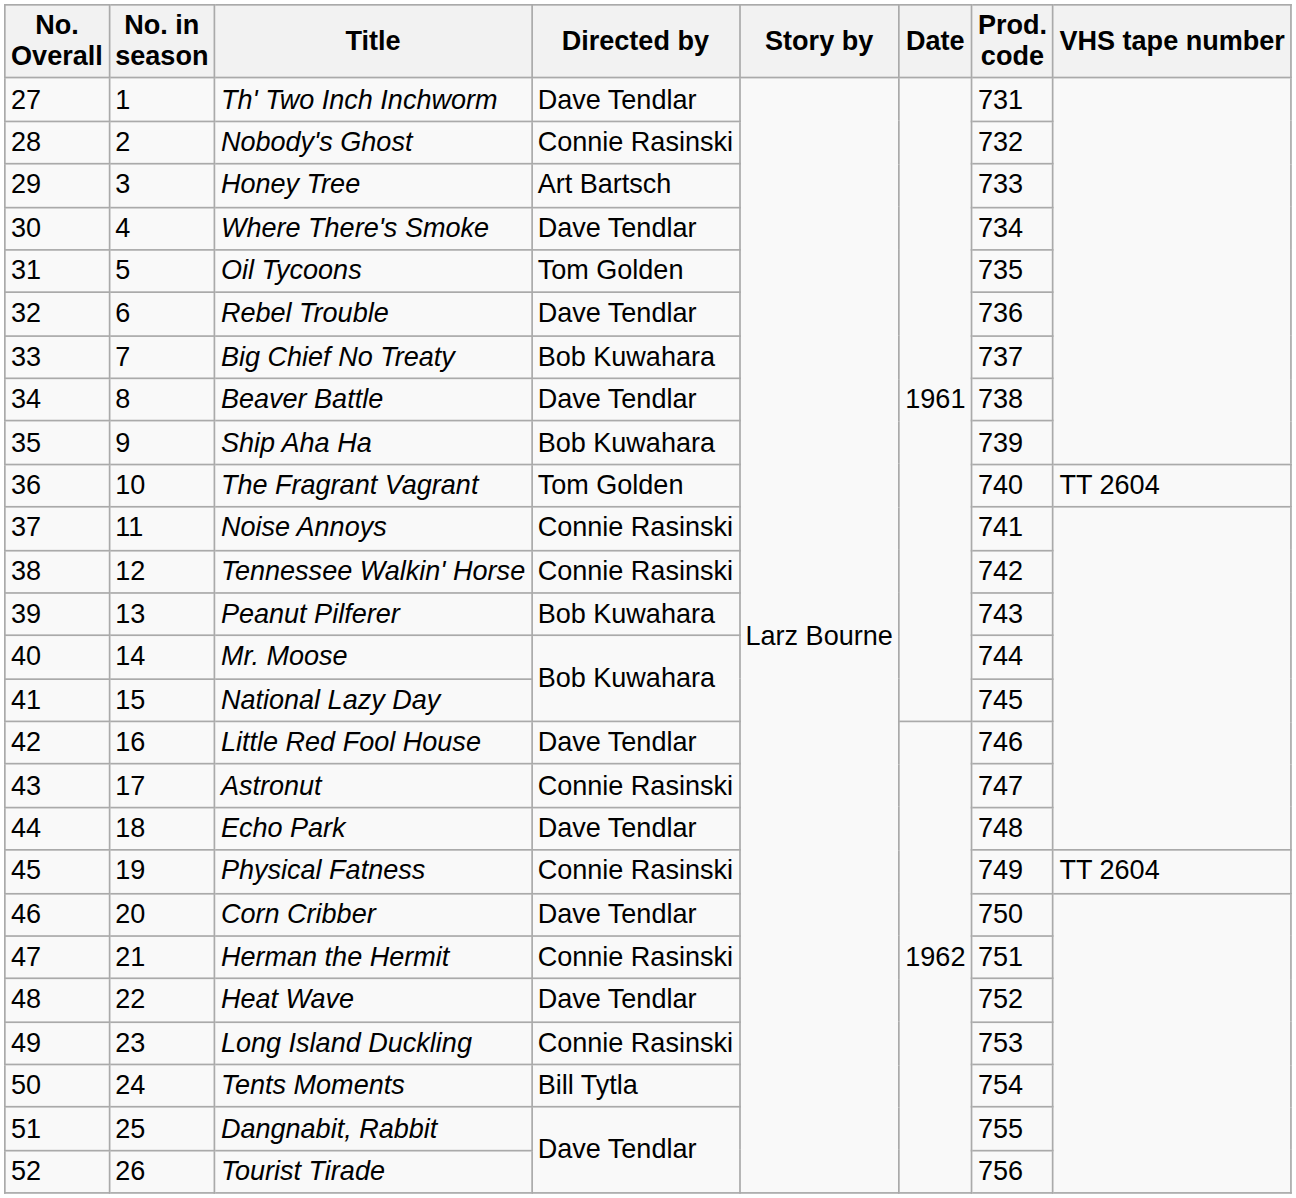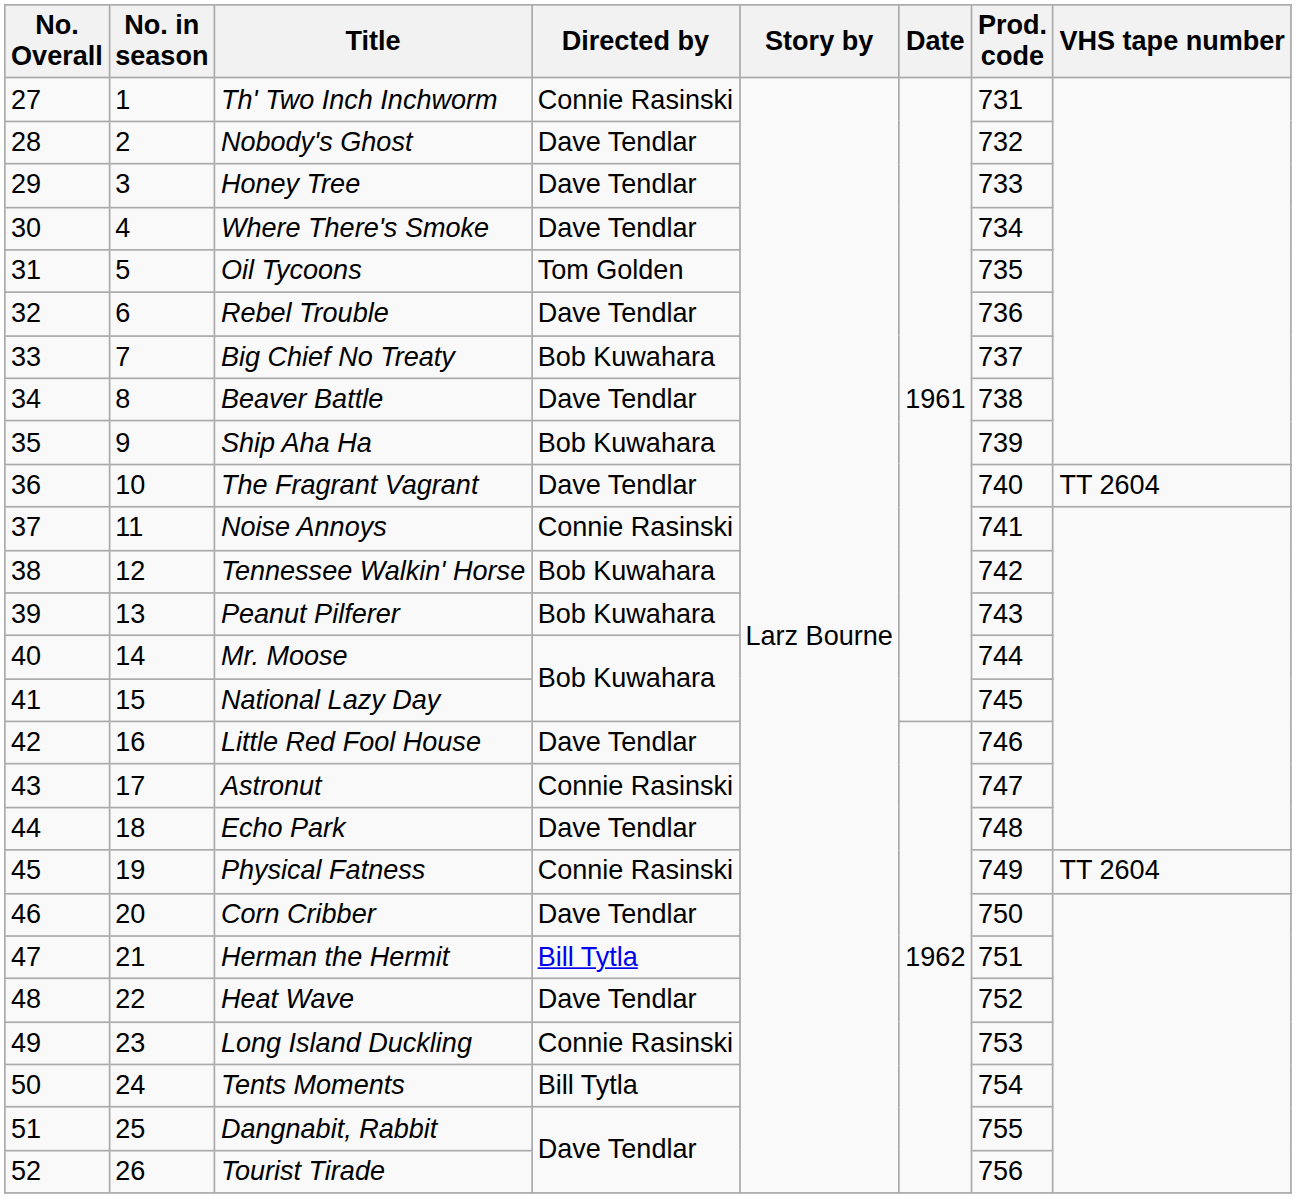Th' Two Inch Inchworm | Directed by: Dave Tendlar -> Connie Rasinski
Nobody's Ghost | Directed by: Connie Rasinski -> Dave Tendlar
Honey Tree | Directed by: Art Bartsch -> Dave Tendlar
The Fragrant Vagrant | Directed by: Tom Golden -> Dave Tendlar
Tennessee Walkin' Horse | Directed by: Connie Rasinski -> Bob Kuwahara
Herman the Hermit | Directed by: Connie Rasinski -> Bill Tytla
